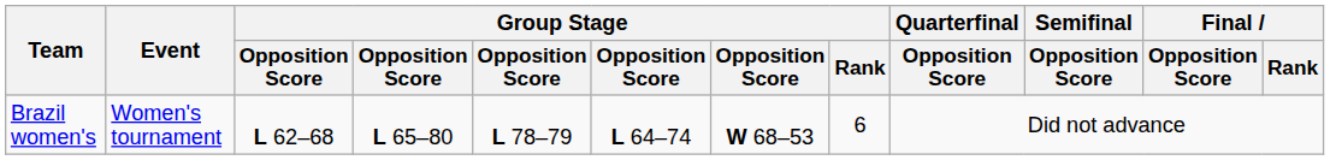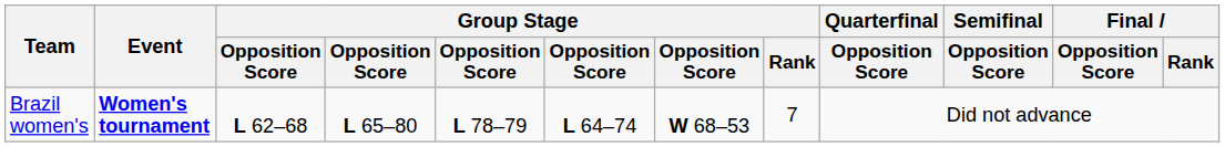Brazil women's | Event: normal -> bold
Brazil women's | Group Stage / Rank: 6 -> 7
